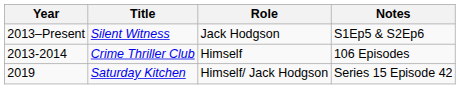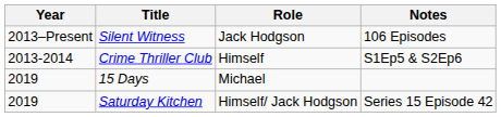Silent Witness | Notes: S1Ep5 & S2Ep6 -> 106 Episodes
Crime Thriller Club | Notes: 106 Episodes -> S1Ep5 & S2Ep6
+ row: 2019 | 15 Days | Michael
